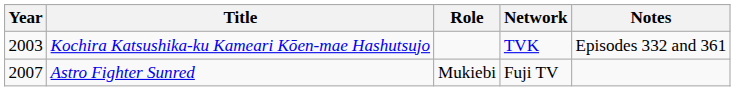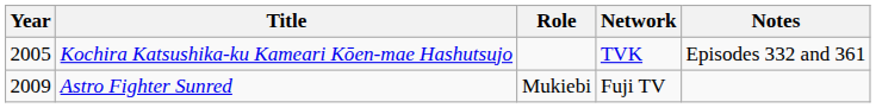Kochira Katsushika-ku Kameari Kōen-mae Hashutsujo | Year: 2003 -> 2005
Astro Fighter Sunred | Year: 2007 -> 2009
